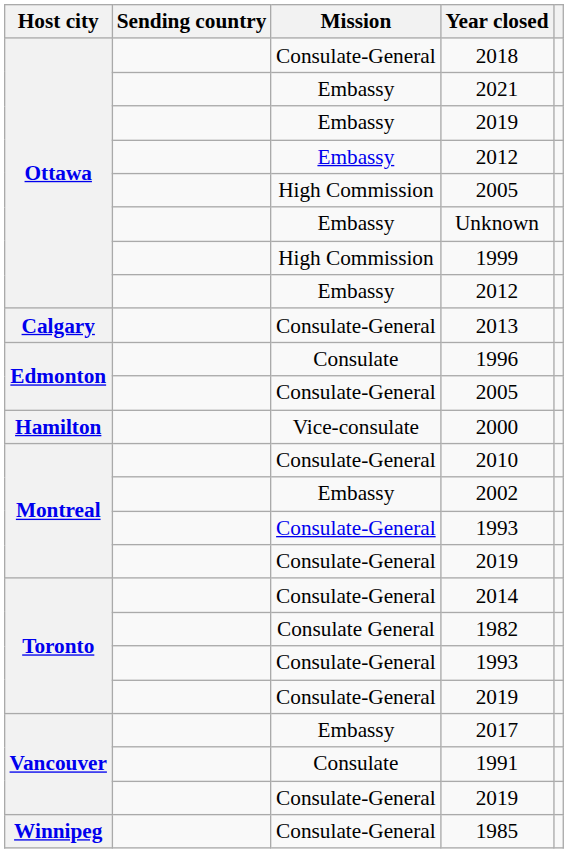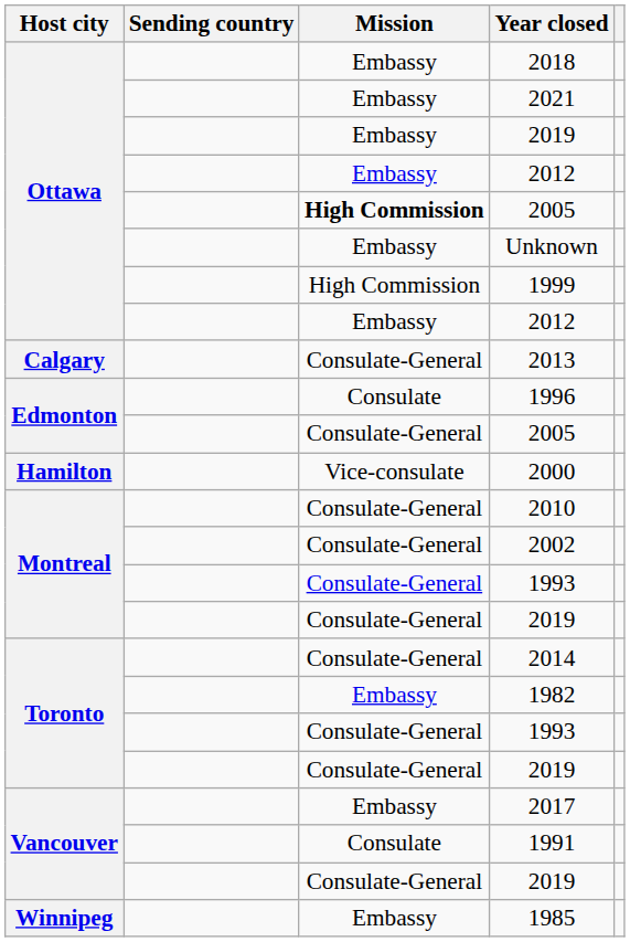2018 | Mission: Consulate-General -> Embassy
Ottawa / 2005 | Mission: normal -> bold
2002 | Mission: Embassy -> Consulate-General
1982 | Mission: Consulate General -> Embassy
1985 | Mission: Consulate-General -> Embassy
